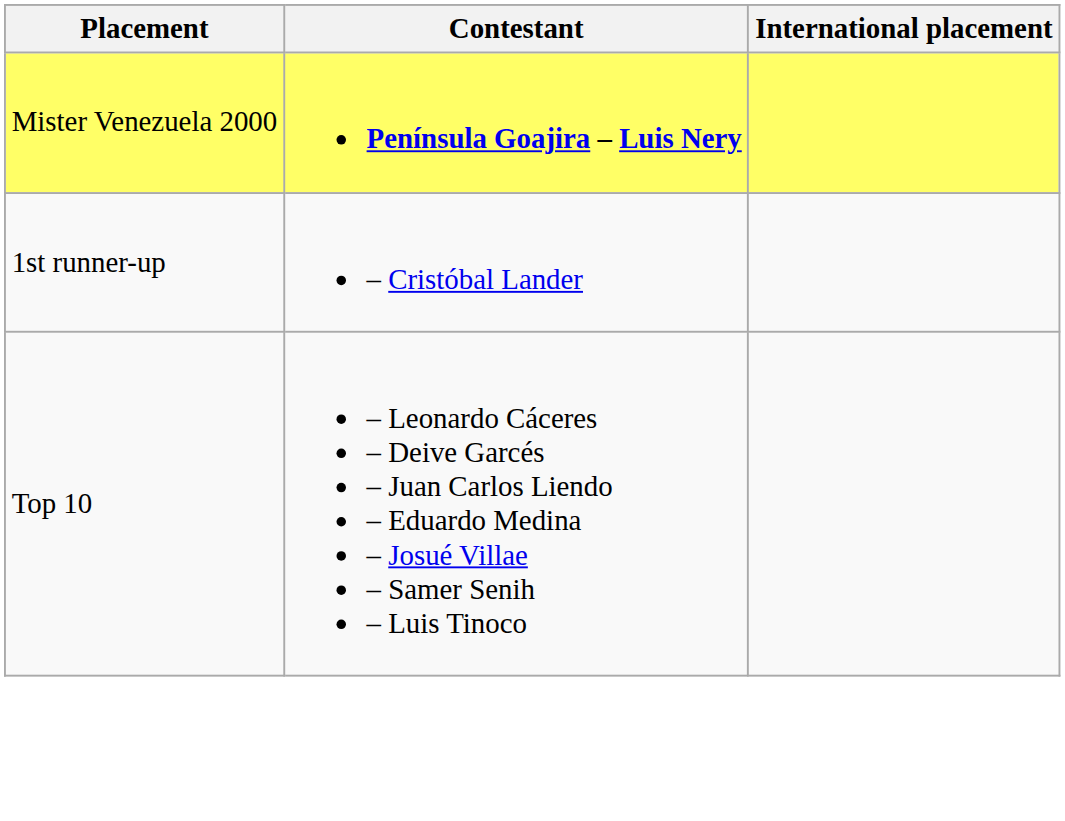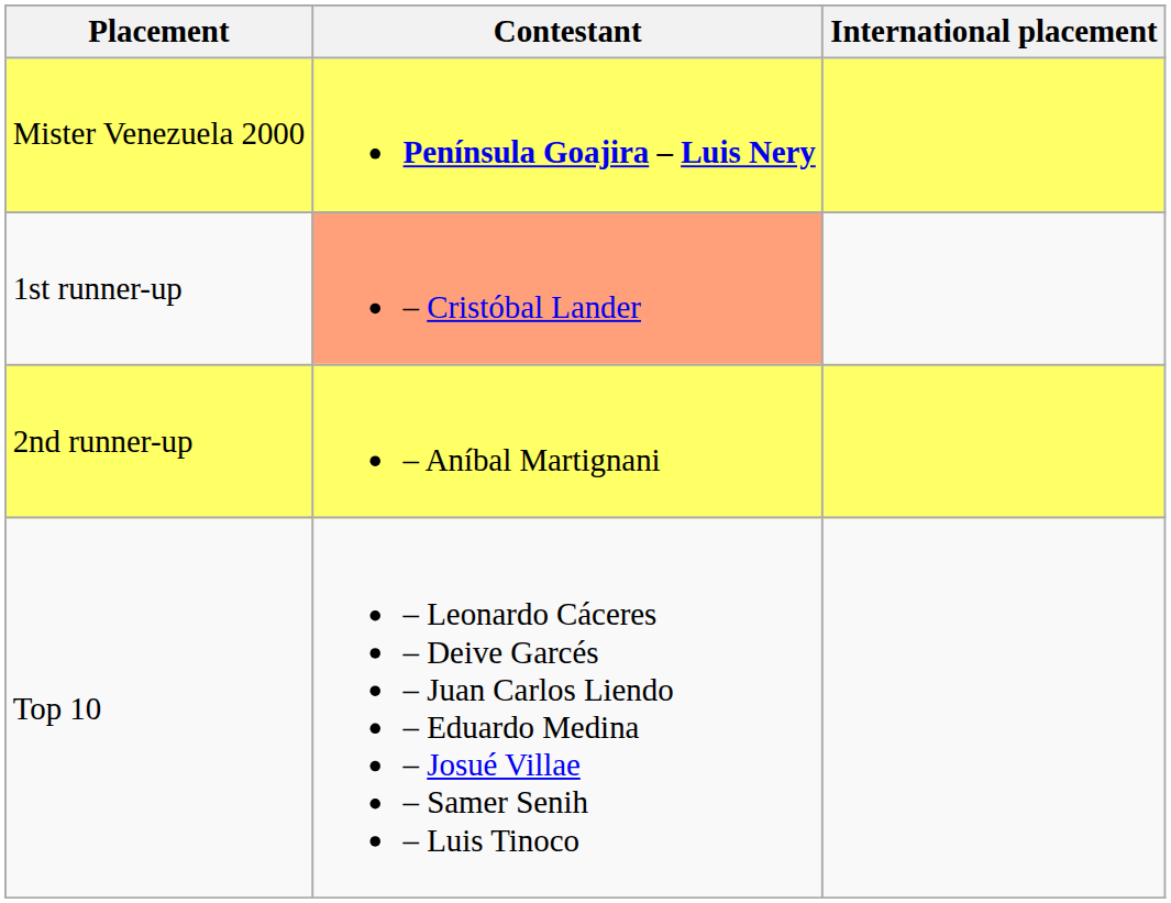1st runner-up | Contestant: no background -> lightsalmon background
+ row: 2nd runner-up | – Aníbal Martignani
